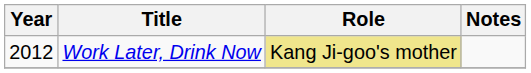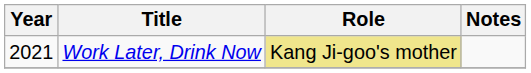Work Later, Drink Now | Year: 2012 -> 2021
